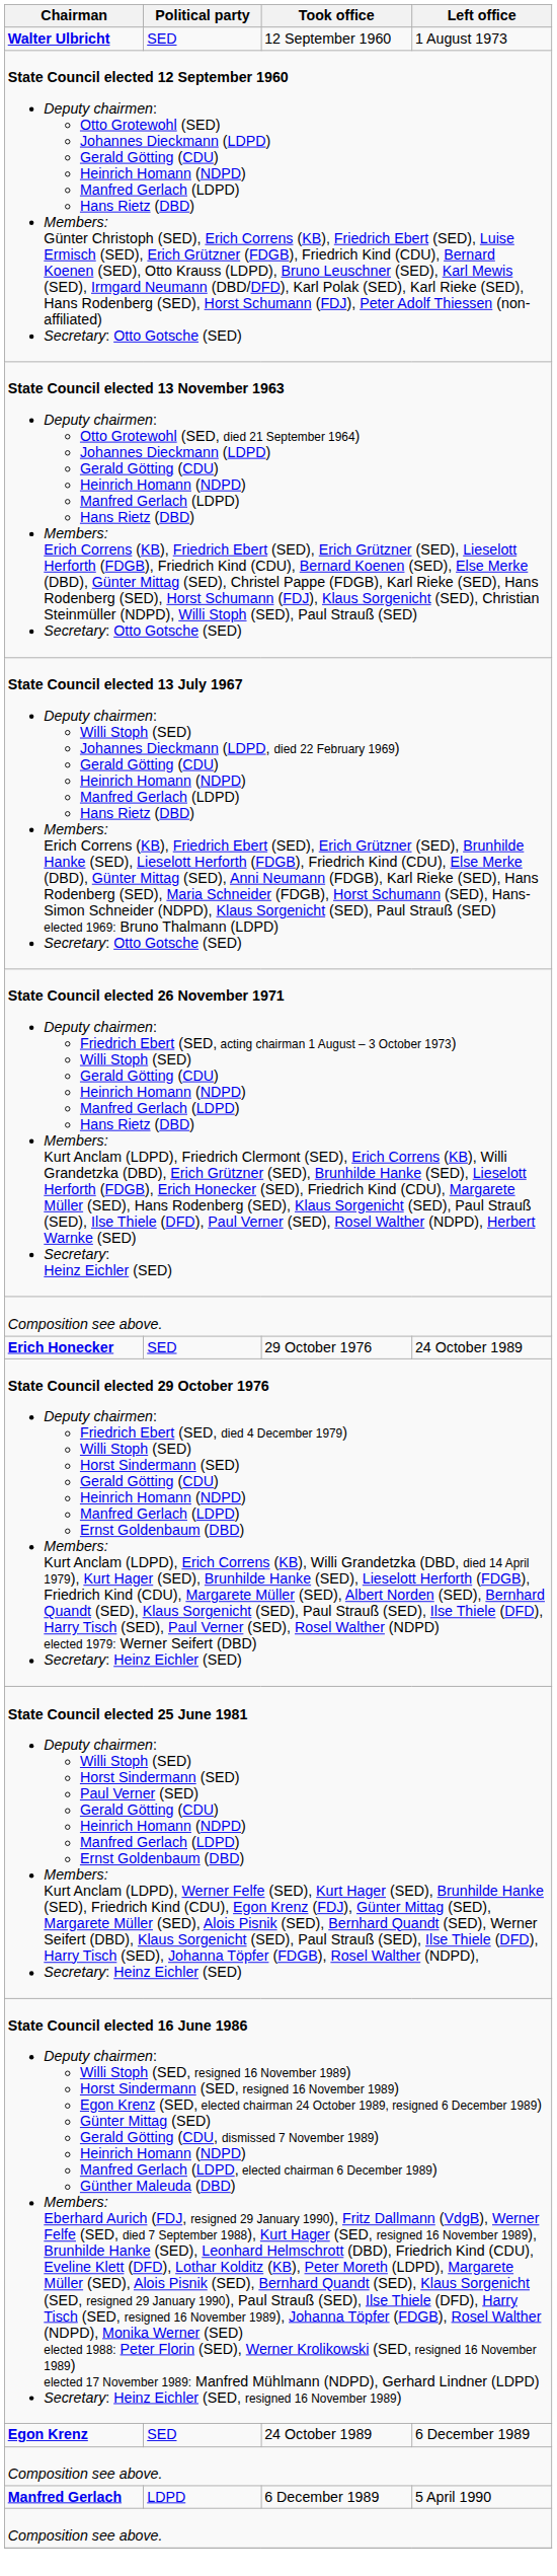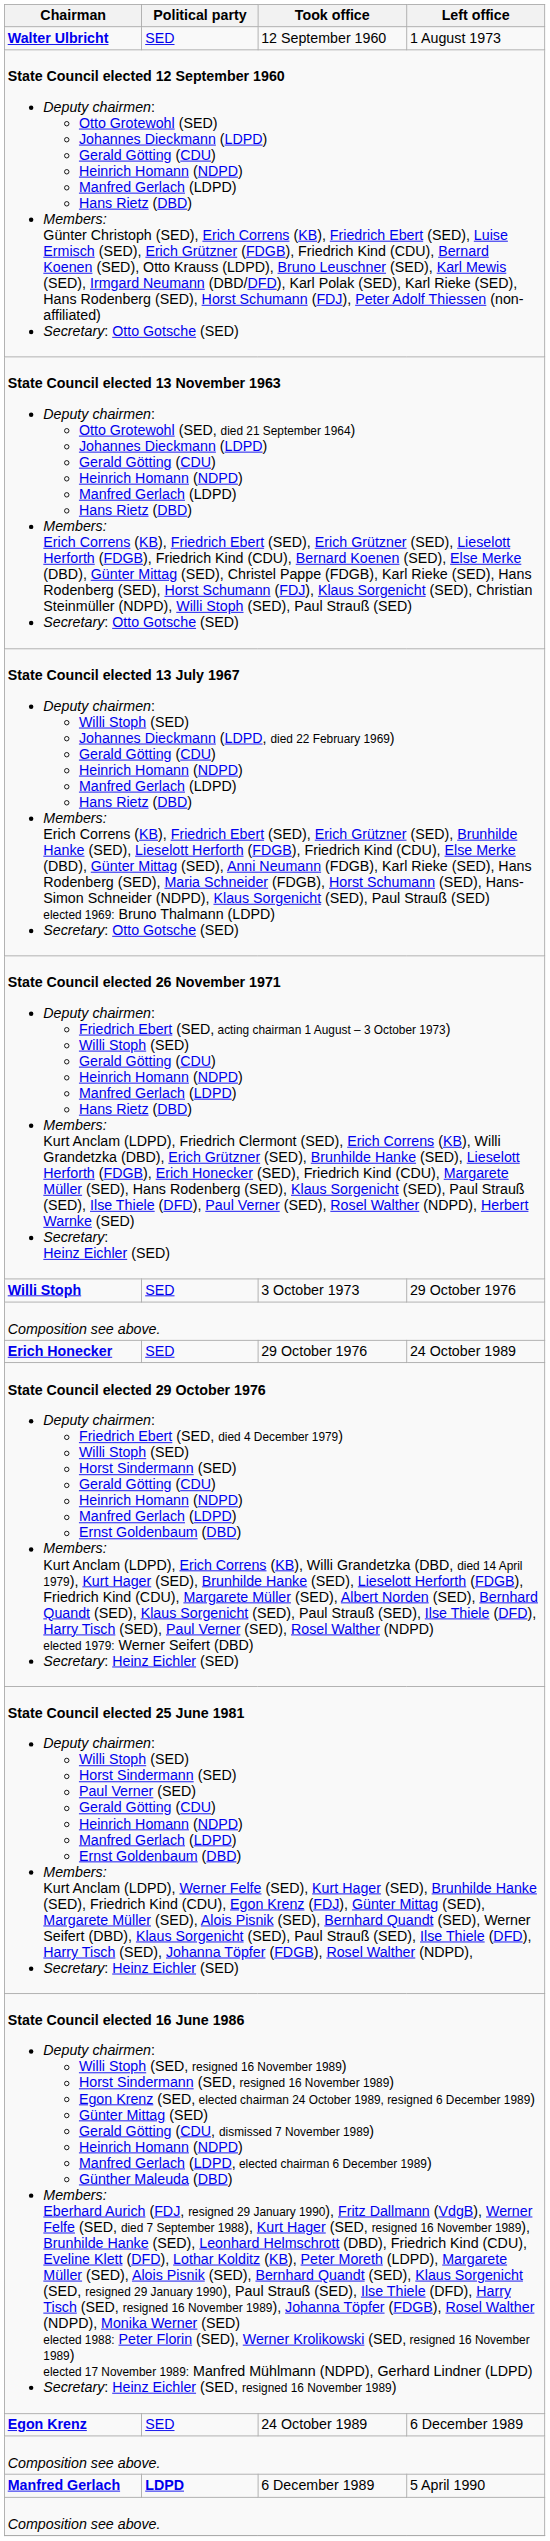+ row: Willi Stoph | SED | 3 October 1973 | 29 October 1976
Manfred Gerlach | Political party: normal -> bold
